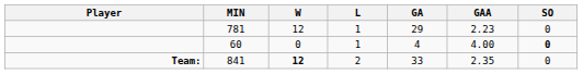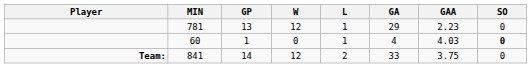+ column: GP | 13 | 1 | 14
60 | GAA: 4.00 -> 4.03
841 | W: bold -> normal
841 | GAA: 2.35 -> 3.75
